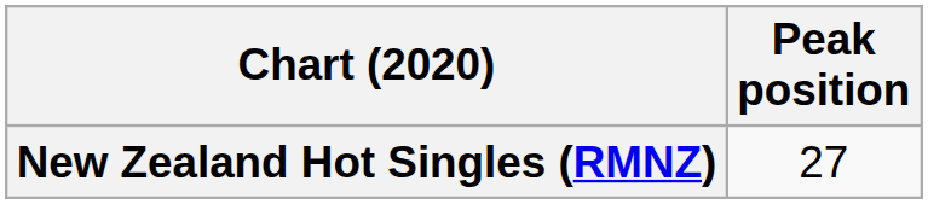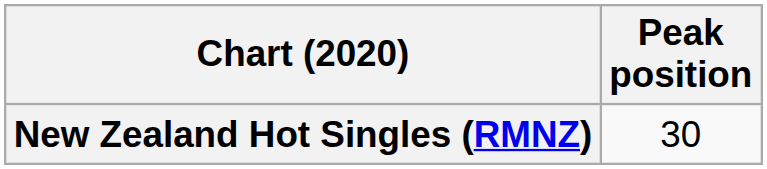New Zealand Hot Singles (RMNZ) | Peak position: 27 -> 30
